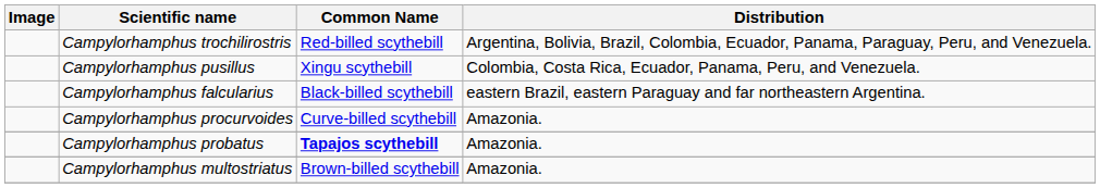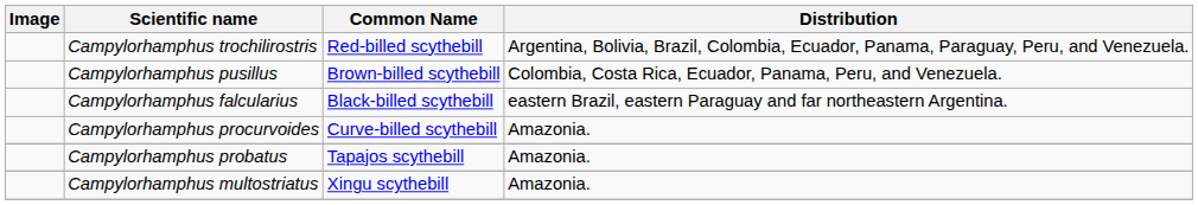Campylorhamphus pusillus | Common Name: Xingu scythebill -> Brown-billed scythebill
Campylorhamphus probatus | Common Name: bold -> normal
Campylorhamphus multostriatus | Common Name: Brown-billed scythebill -> Xingu scythebill
